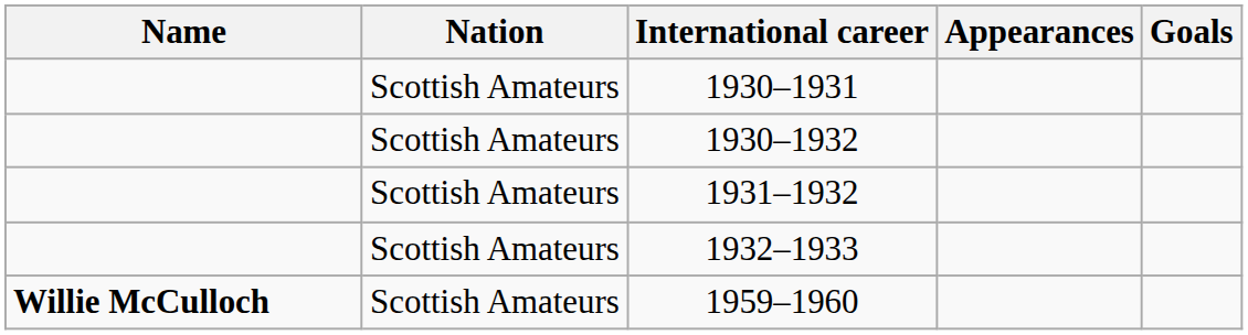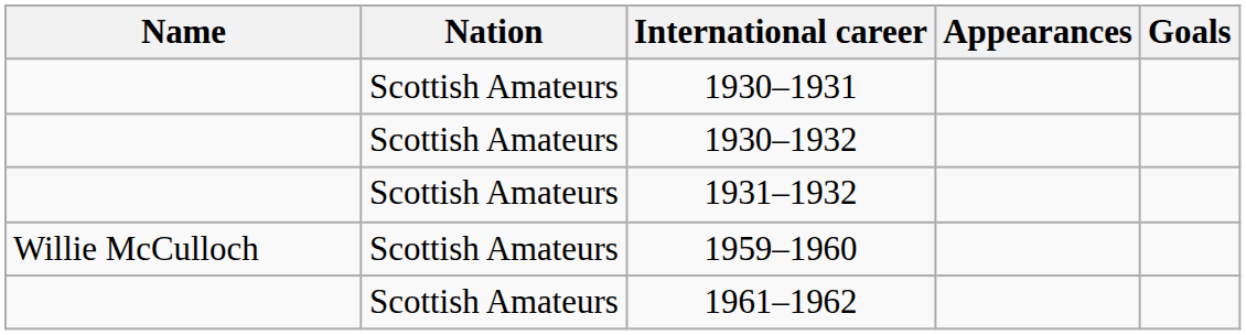- row: Scottish Amateurs | 1932–1933
1959–1960 | Name: bold -> normal
+ row: Scottish Amateurs | 1961–1962
